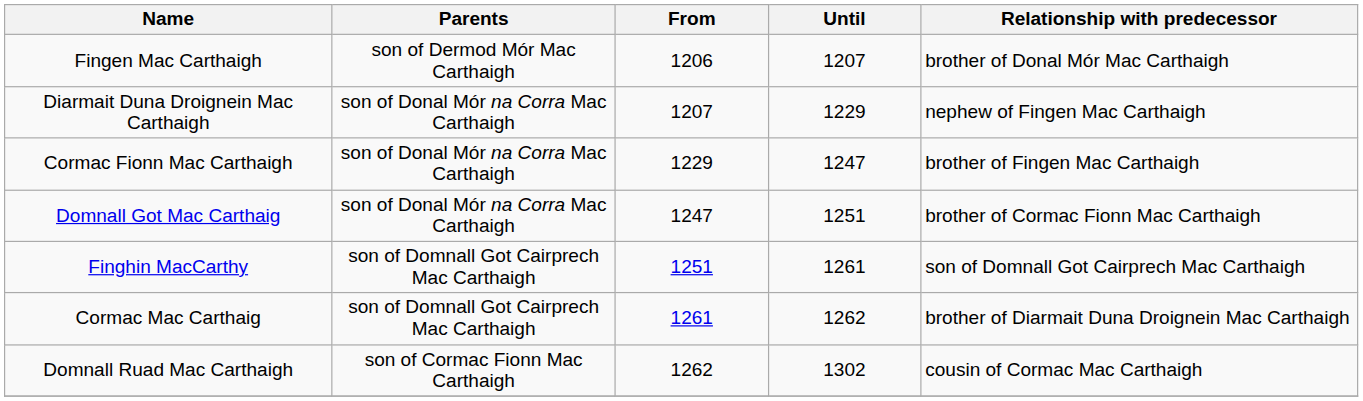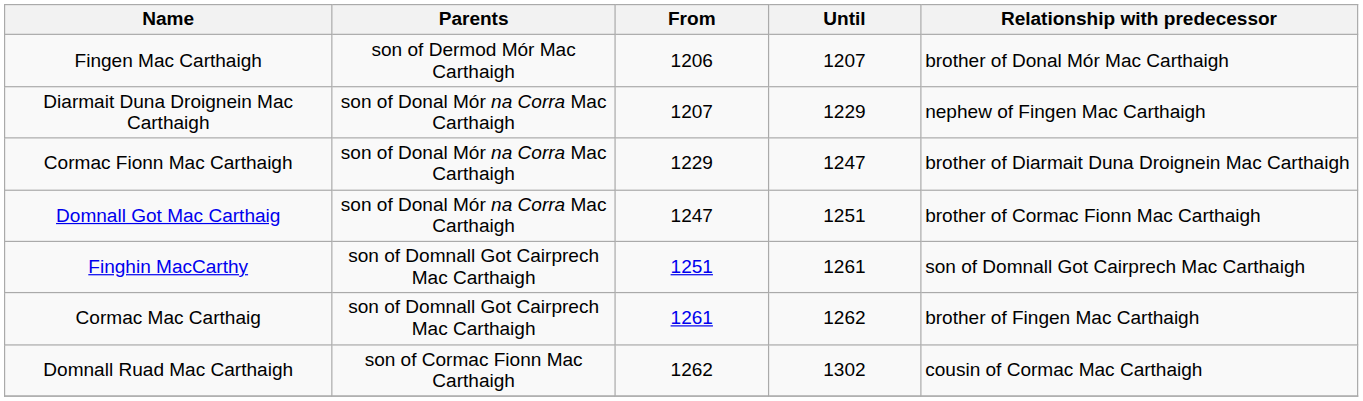Cormac Fionn Mac Carthaigh | Relationship with predecessor: brother of Fingen Mac Carthaigh -> brother of Diarmait Duna Droignein Mac Carthaigh
Cormac Mac Carthaig | Relationship with predecessor: brother of Diarmait Duna Droignein Mac Carthaigh -> brother of Fingen Mac Carthaigh
